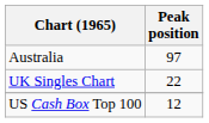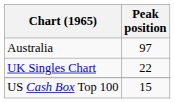US Cash Box Top 100 | Peak position: 12 -> 15
